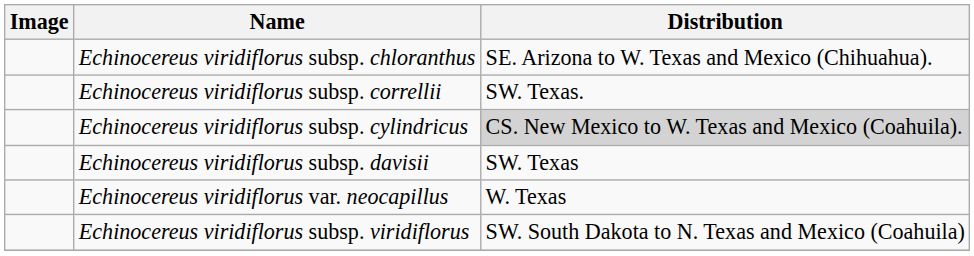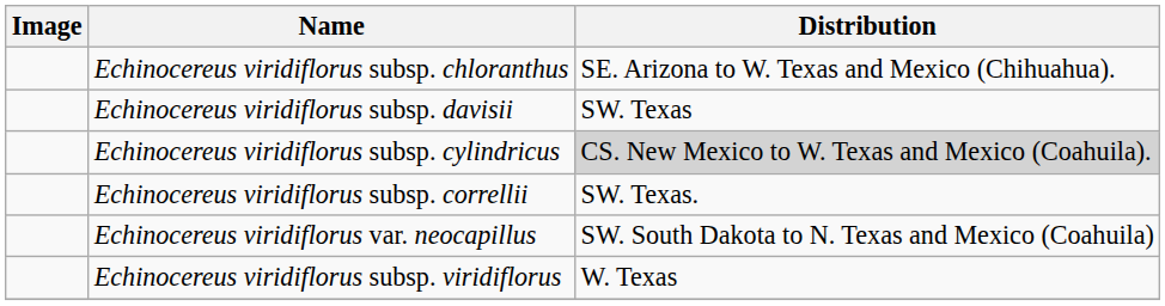rows swapped: Echinocereus viridiflorus subsp. correllii <-> Echinocereus viridiflorus subsp. davisii
Echinocereus viridiflorus var. neocapillus | Distribution: W. Texas -> SW. South Dakota to N. Texas and Mexico (Coahuila)
Echinocereus viridiflorus subsp. viridiflorus | Distribution: SW. South Dakota to N. Texas and Mexico (Coahuila) -> W. Texas
